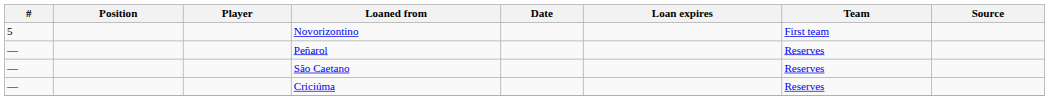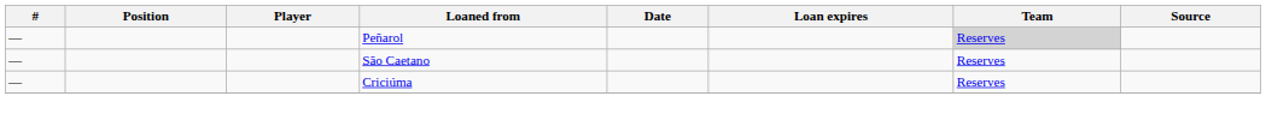- row: 5 | Novorizontino | First team
Peñarol | Team: no background -> lightgrey background
